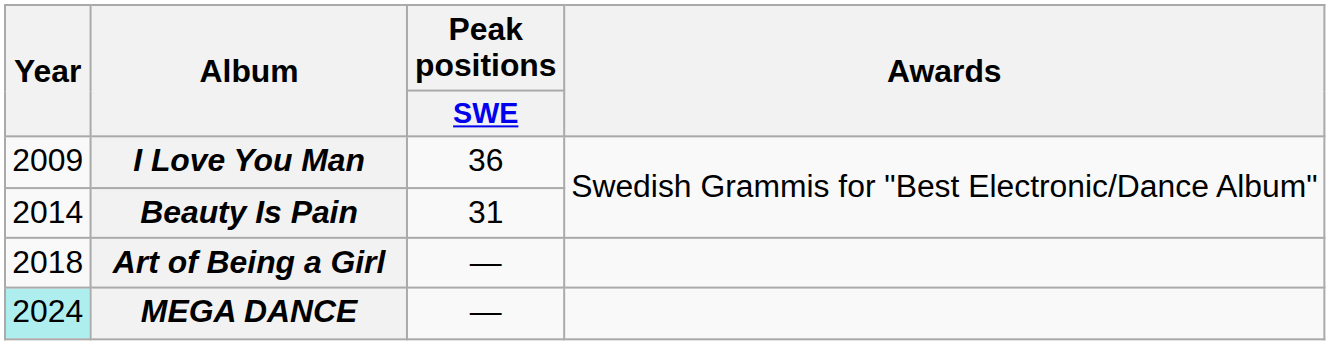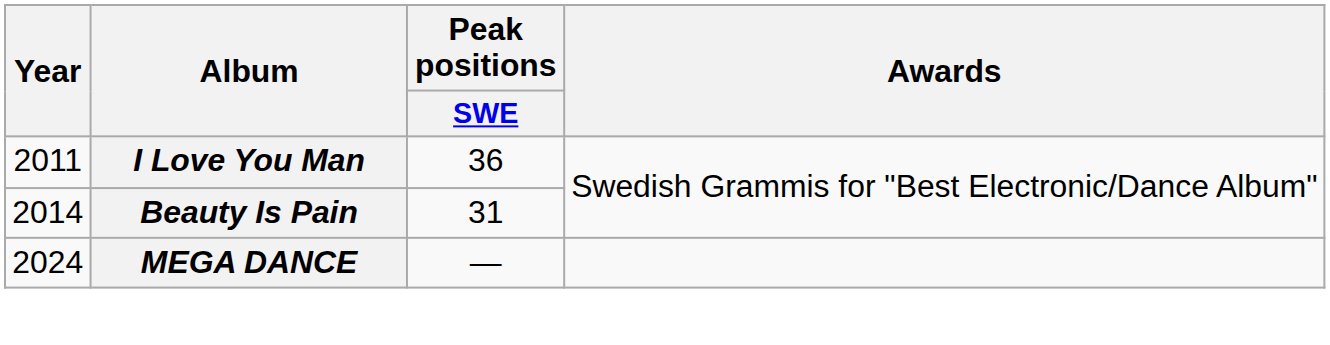I Love You Man | Year: 2009 -> 2011
- row: 2018 | Art of Being a Girl | —
MEGA DANCE | Year: paleturquoise background -> no background
